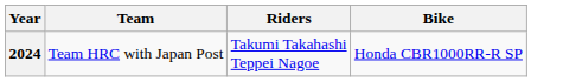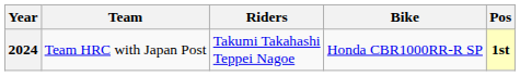+ column: Pos | 1st
